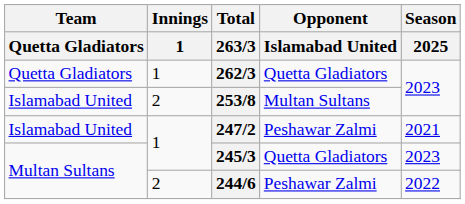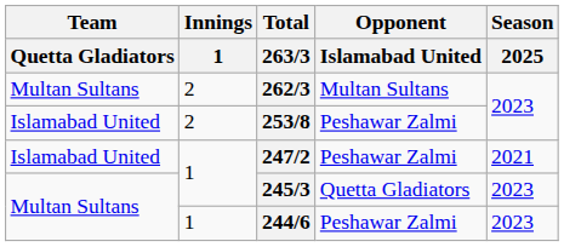262/3 | Team / Quetta Gladiators: Quetta Gladiators -> Multan Sultans
262/3 | Innings / 1: 1 -> 2
262/3 | Opponent / Islamabad United: Quetta Gladiators -> Multan Sultans
253/8 | Opponent / Islamabad United: Multan Sultans -> Peshawar Zalmi
244/6 | Innings / 1: 2 -> 1
244/6 | Season / 2025: 2022 -> 2023
